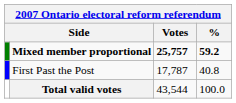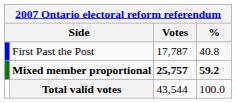rows swapped: First Past the Post <-> Mixed member proportional
